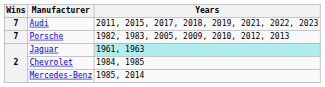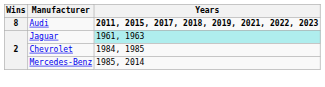Audi | Wins: 7 -> 8
Audi | Years: normal -> bold
- row: 7 | Porsche | 1982, 1983, 2005, 2009, 2010, 2012, 2013
